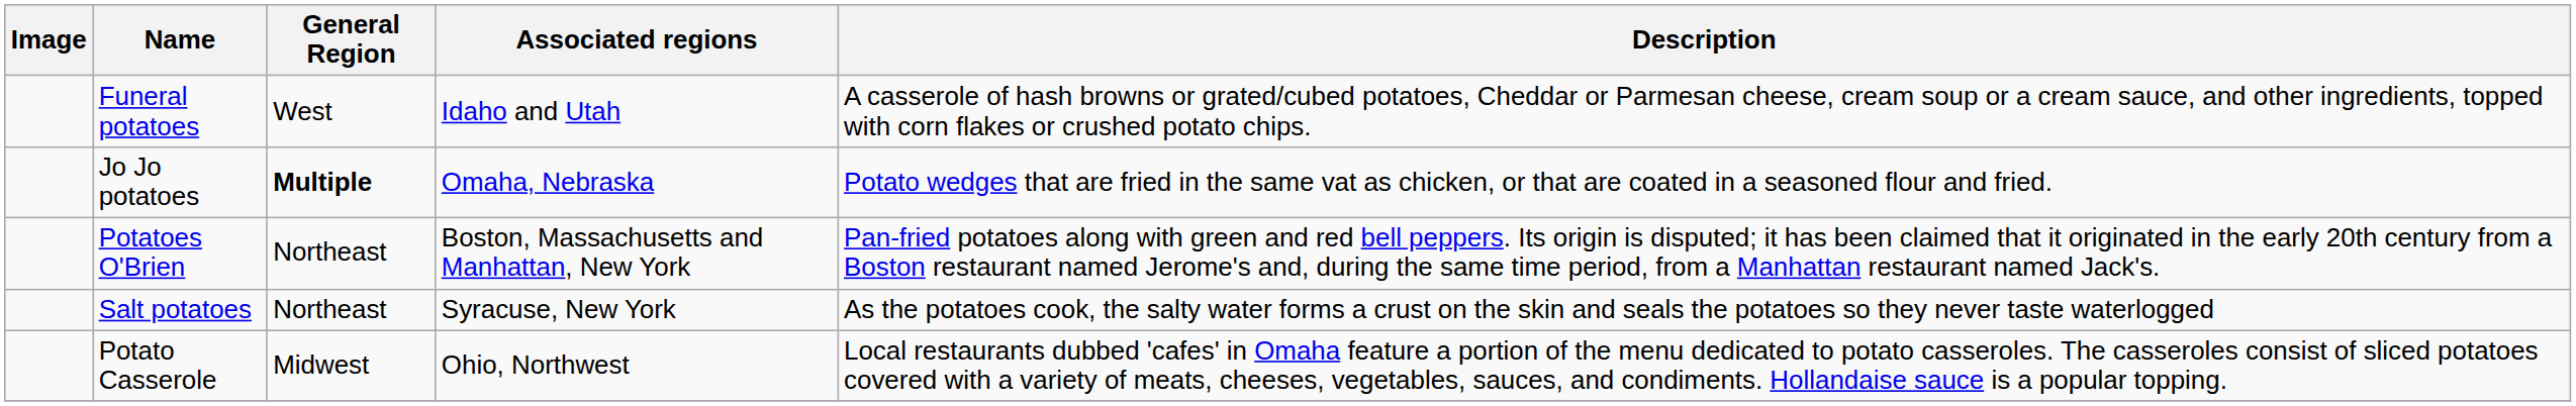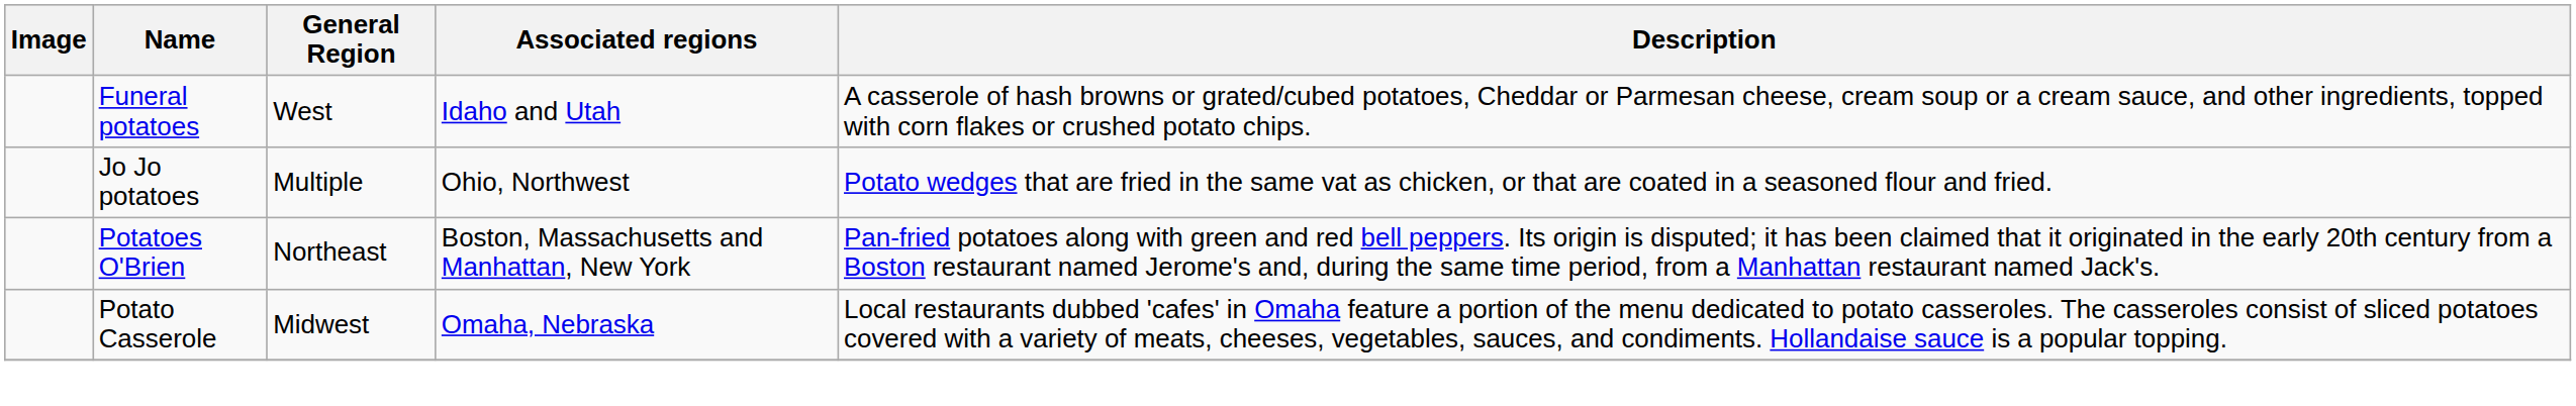Jo Jo potatoes | General Region: bold -> normal
Jo Jo potatoes | Associated regions: Omaha, Nebraska -> Ohio, Northwest
- row: Salt potatoes | Northeast | Syracuse, New York | As the potatoes cook, the salty water forms a crust on the skin and seals the potatoes so they never taste waterlogged
Potato Casserole | Associated regions: Ohio, Northwest -> Omaha, Nebraska
